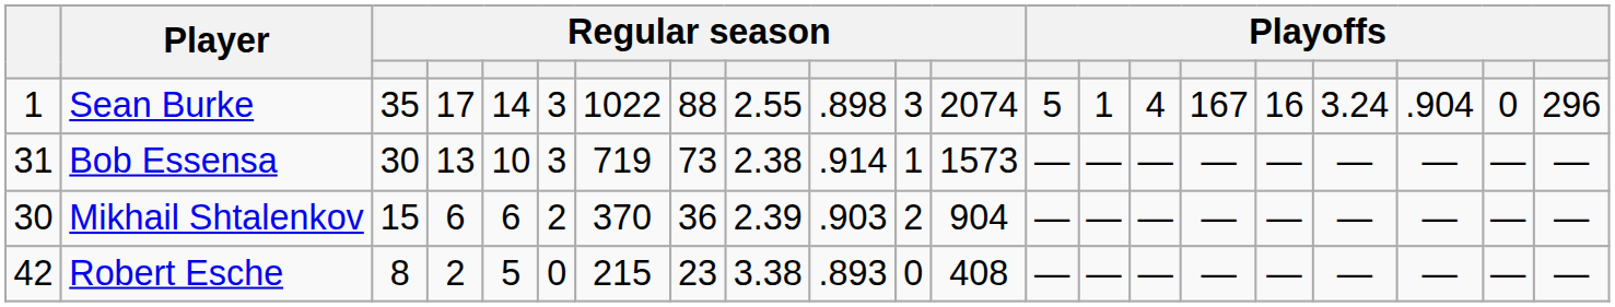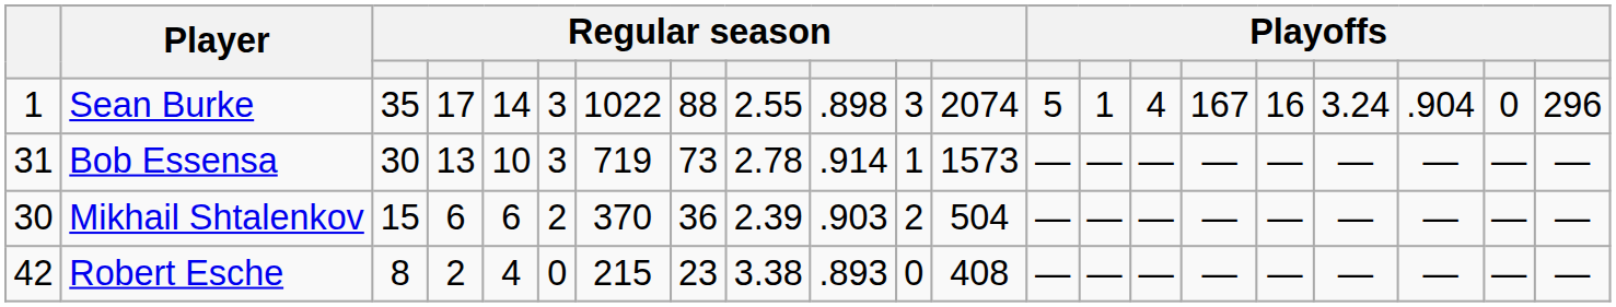Bob Essensa | column 9: 2.38 -> 2.78
Mikhail Shtalenkov | column 12: 904 -> 504
Robert Esche | column 5: 5 -> 4
